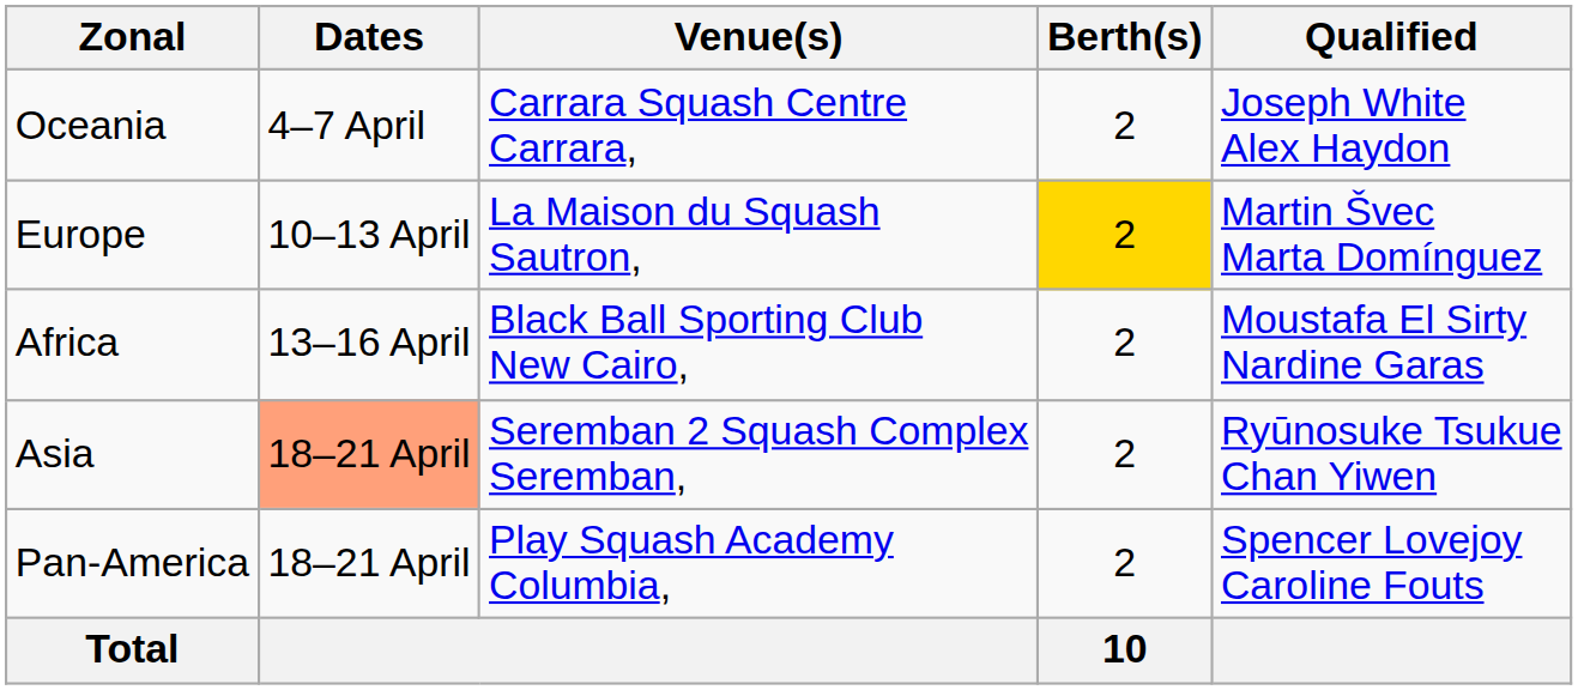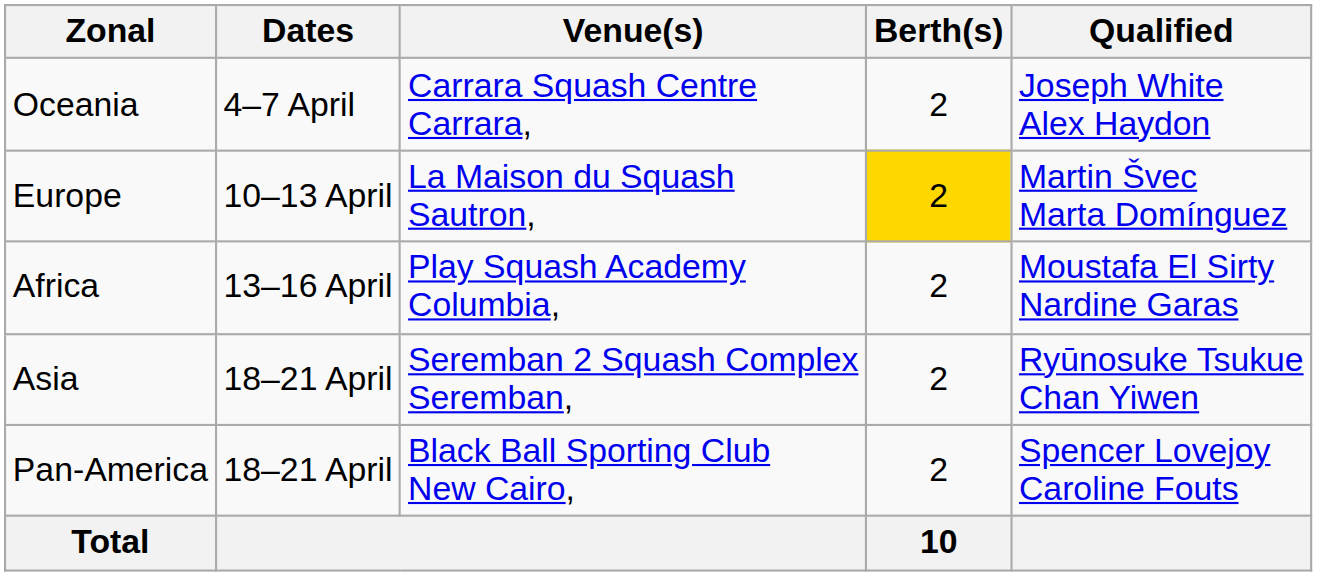Africa | Venue(s): Black Ball Sporting Club New Cairo, -> Play Squash Academy Columbia,
Asia | Dates: lightsalmon background -> no background
Pan-America | Venue(s): Play Squash Academy Columbia, -> Black Ball Sporting Club New Cairo,
